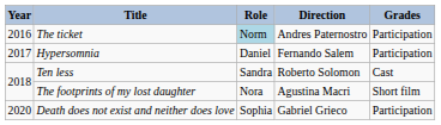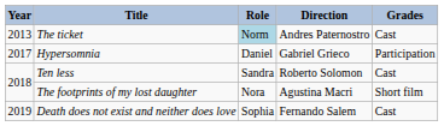The ticket | Year: 2016 -> 2013
The ticket | Grades: Participation -> Cast
Hypersomnia | Direction: Fernando Salem -> Gabriel Grieco
Death does not exist and neither does love | Year: 2020 -> 2019
Death does not exist and neither does love | Direction: Gabriel Grieco -> Fernando Salem
Death does not exist and neither does love | Grades: Participation -> Cast
